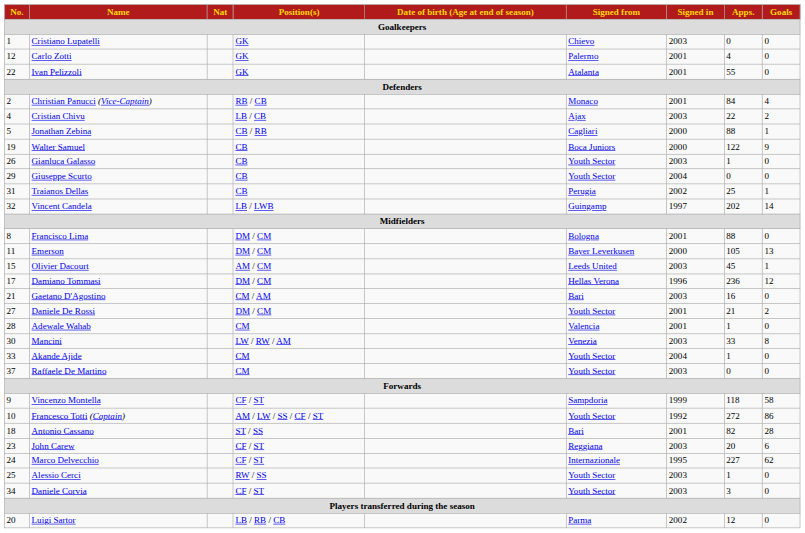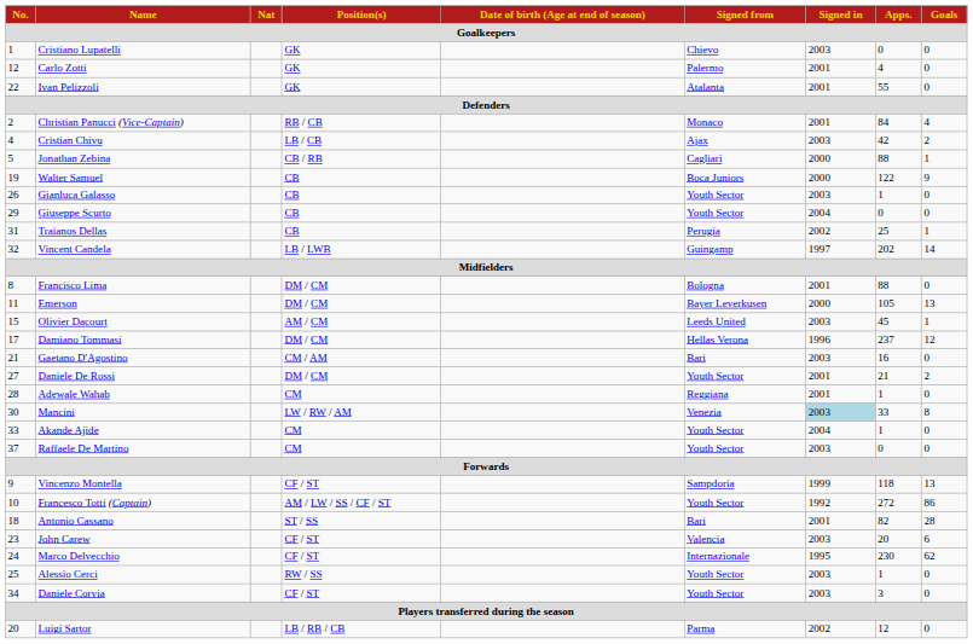Cristian Chivu | Apps.: 22 -> 42
Damiano Tommasi | Apps.: 236 -> 237
Adewale Wahab | Signed from: Valencia -> Reggiana
Mancini | Signed in: no background -> lightblue background
Vincenzo Montella | Goals: 58 -> 13
John Carew | Signed from: Reggiana -> Valencia
Marco Delvecchio | Apps.: 227 -> 230
